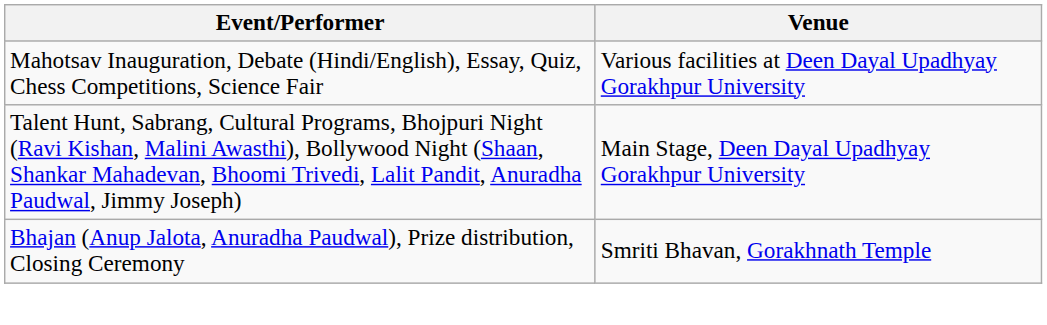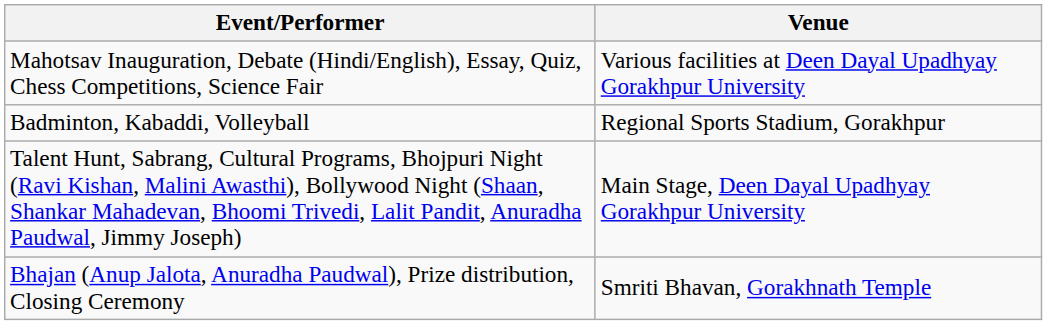+ row: Badminton, Kabaddi, Volleyball | Regional Sports Stadium, Gorakhpur
